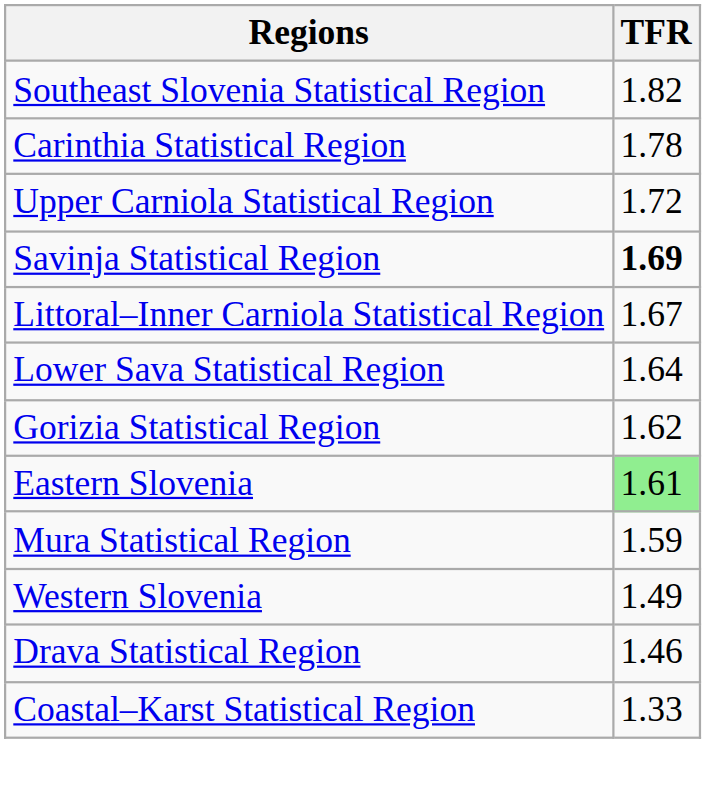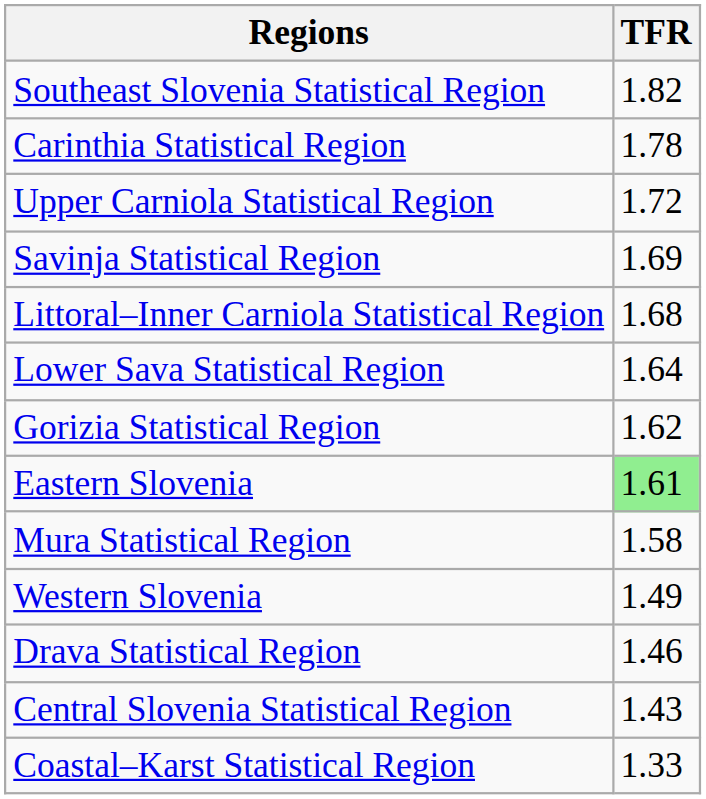Savinja Statistical Region | TFR: bold -> normal
Littoral–Inner Carniola Statistical Region | TFR: 1.67 -> 1.68
Mura Statistical Region | TFR: 1.59 -> 1.58
+ row: Central Slovenia Statistical Region | 1.43
